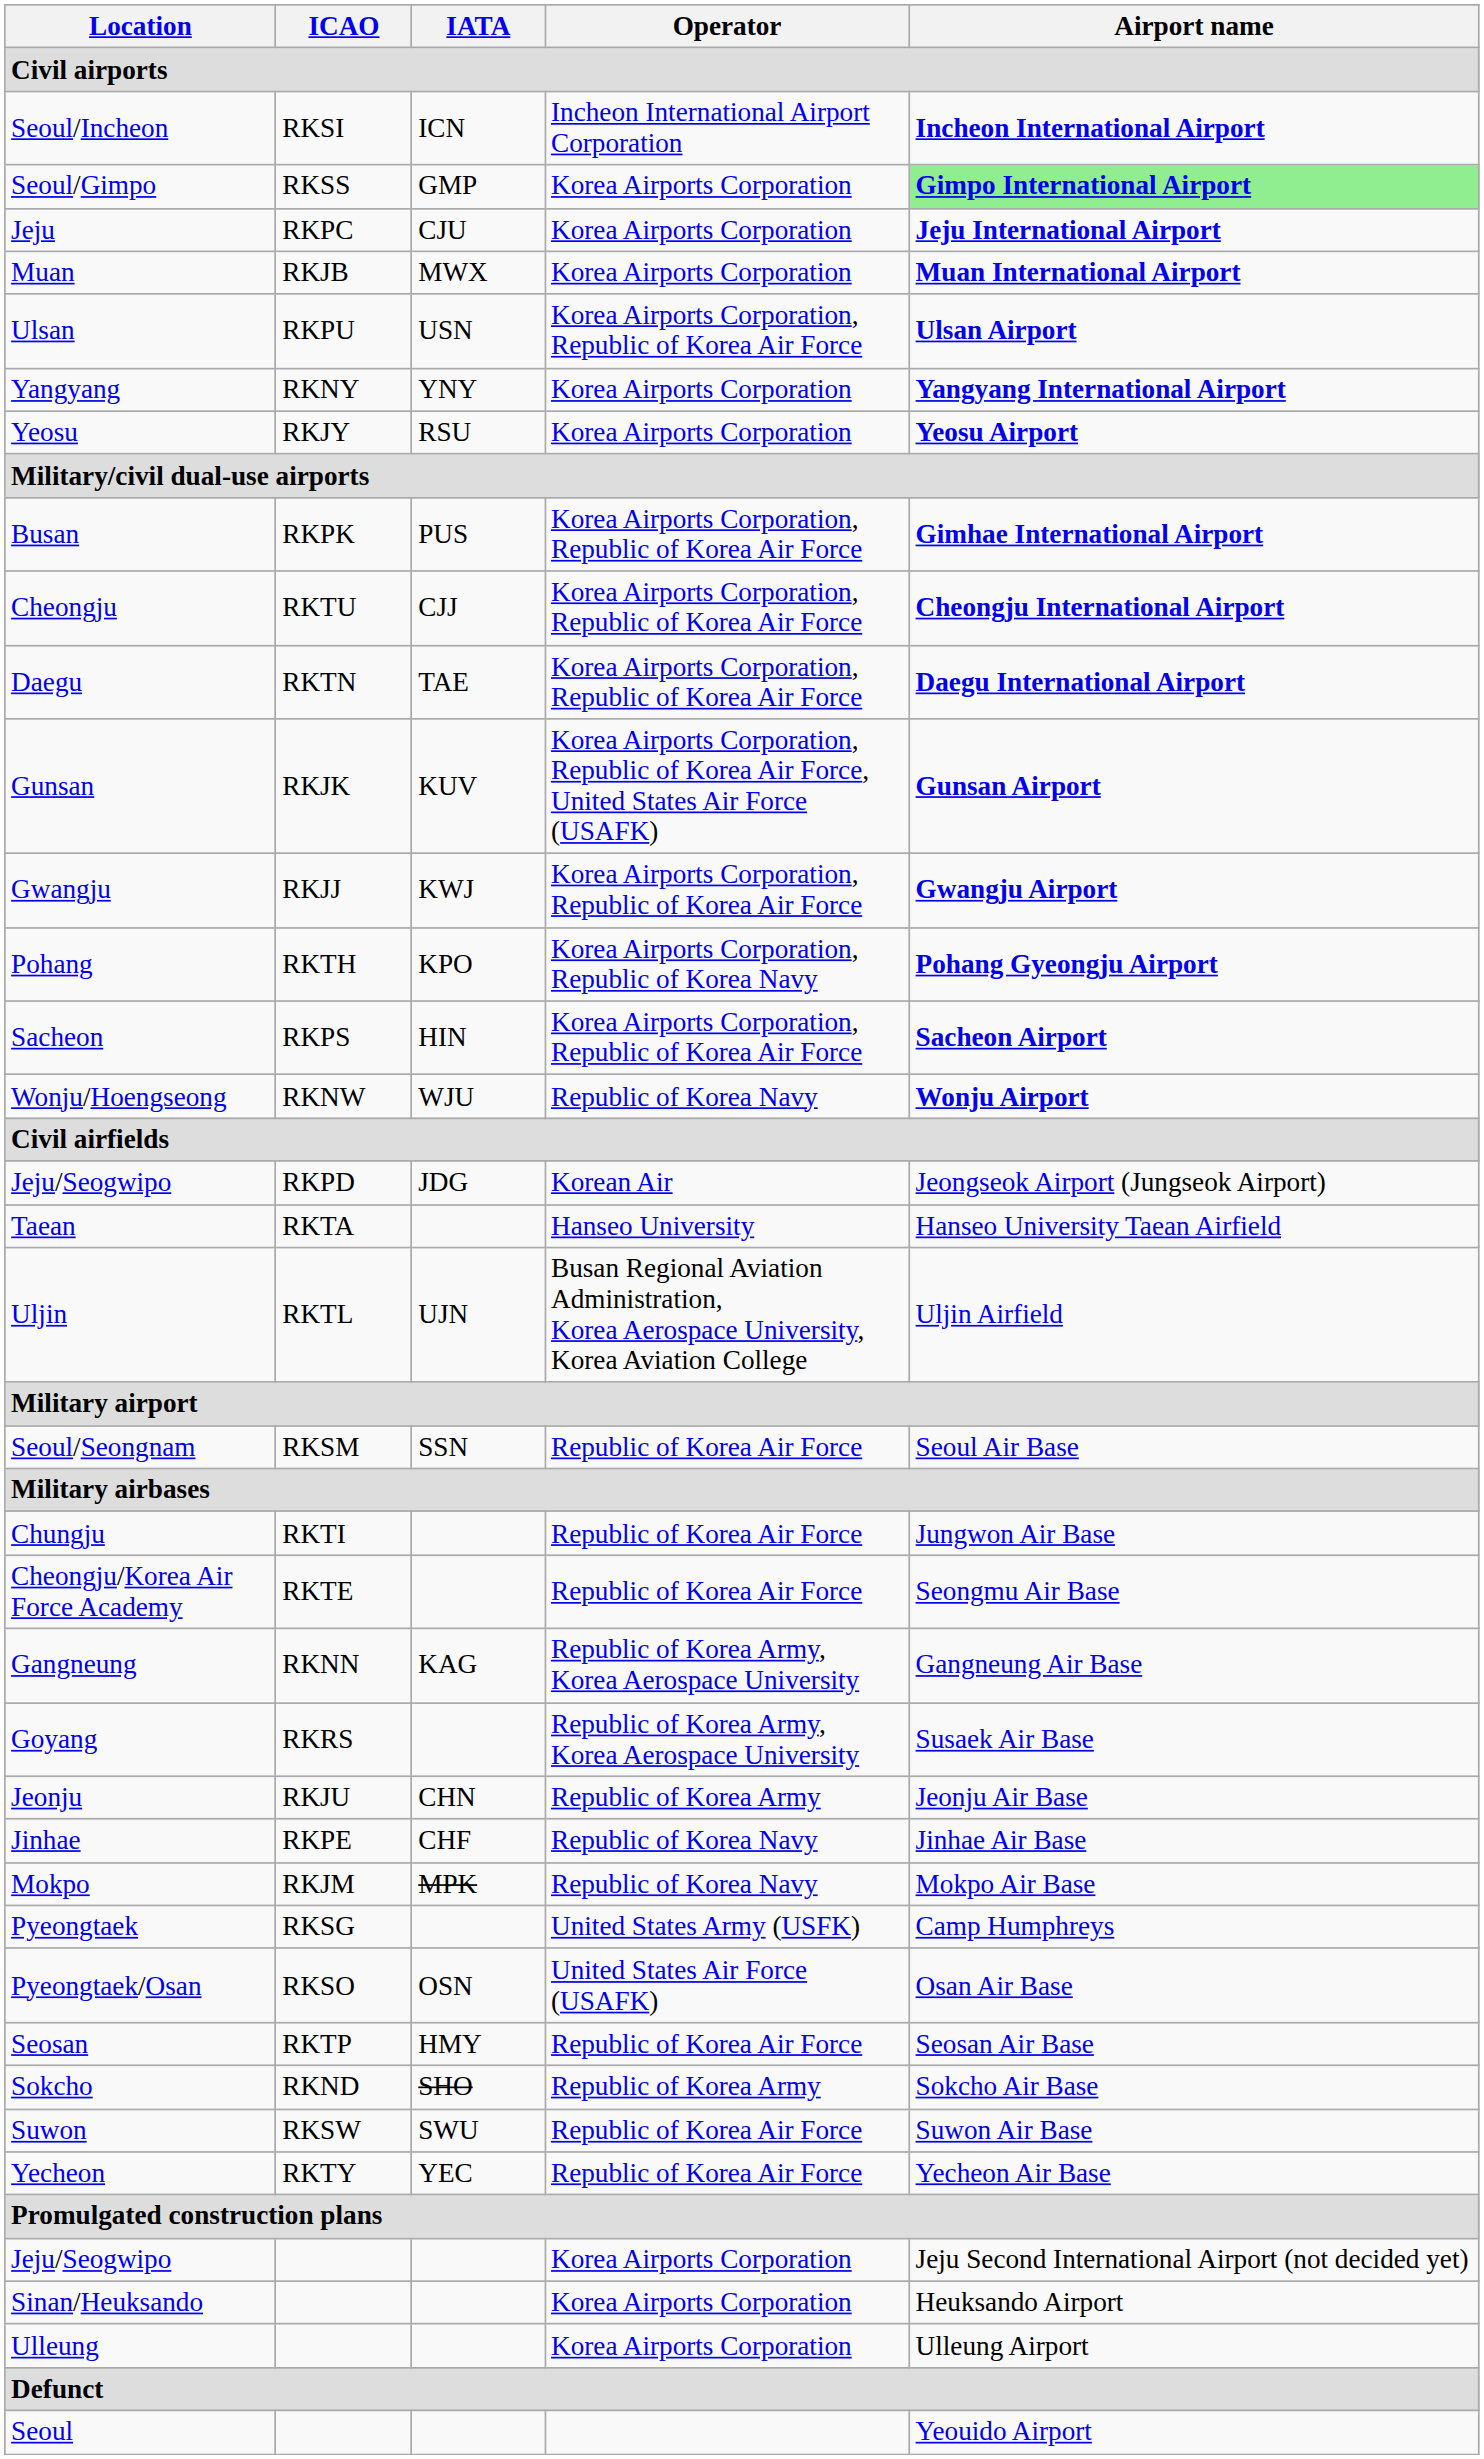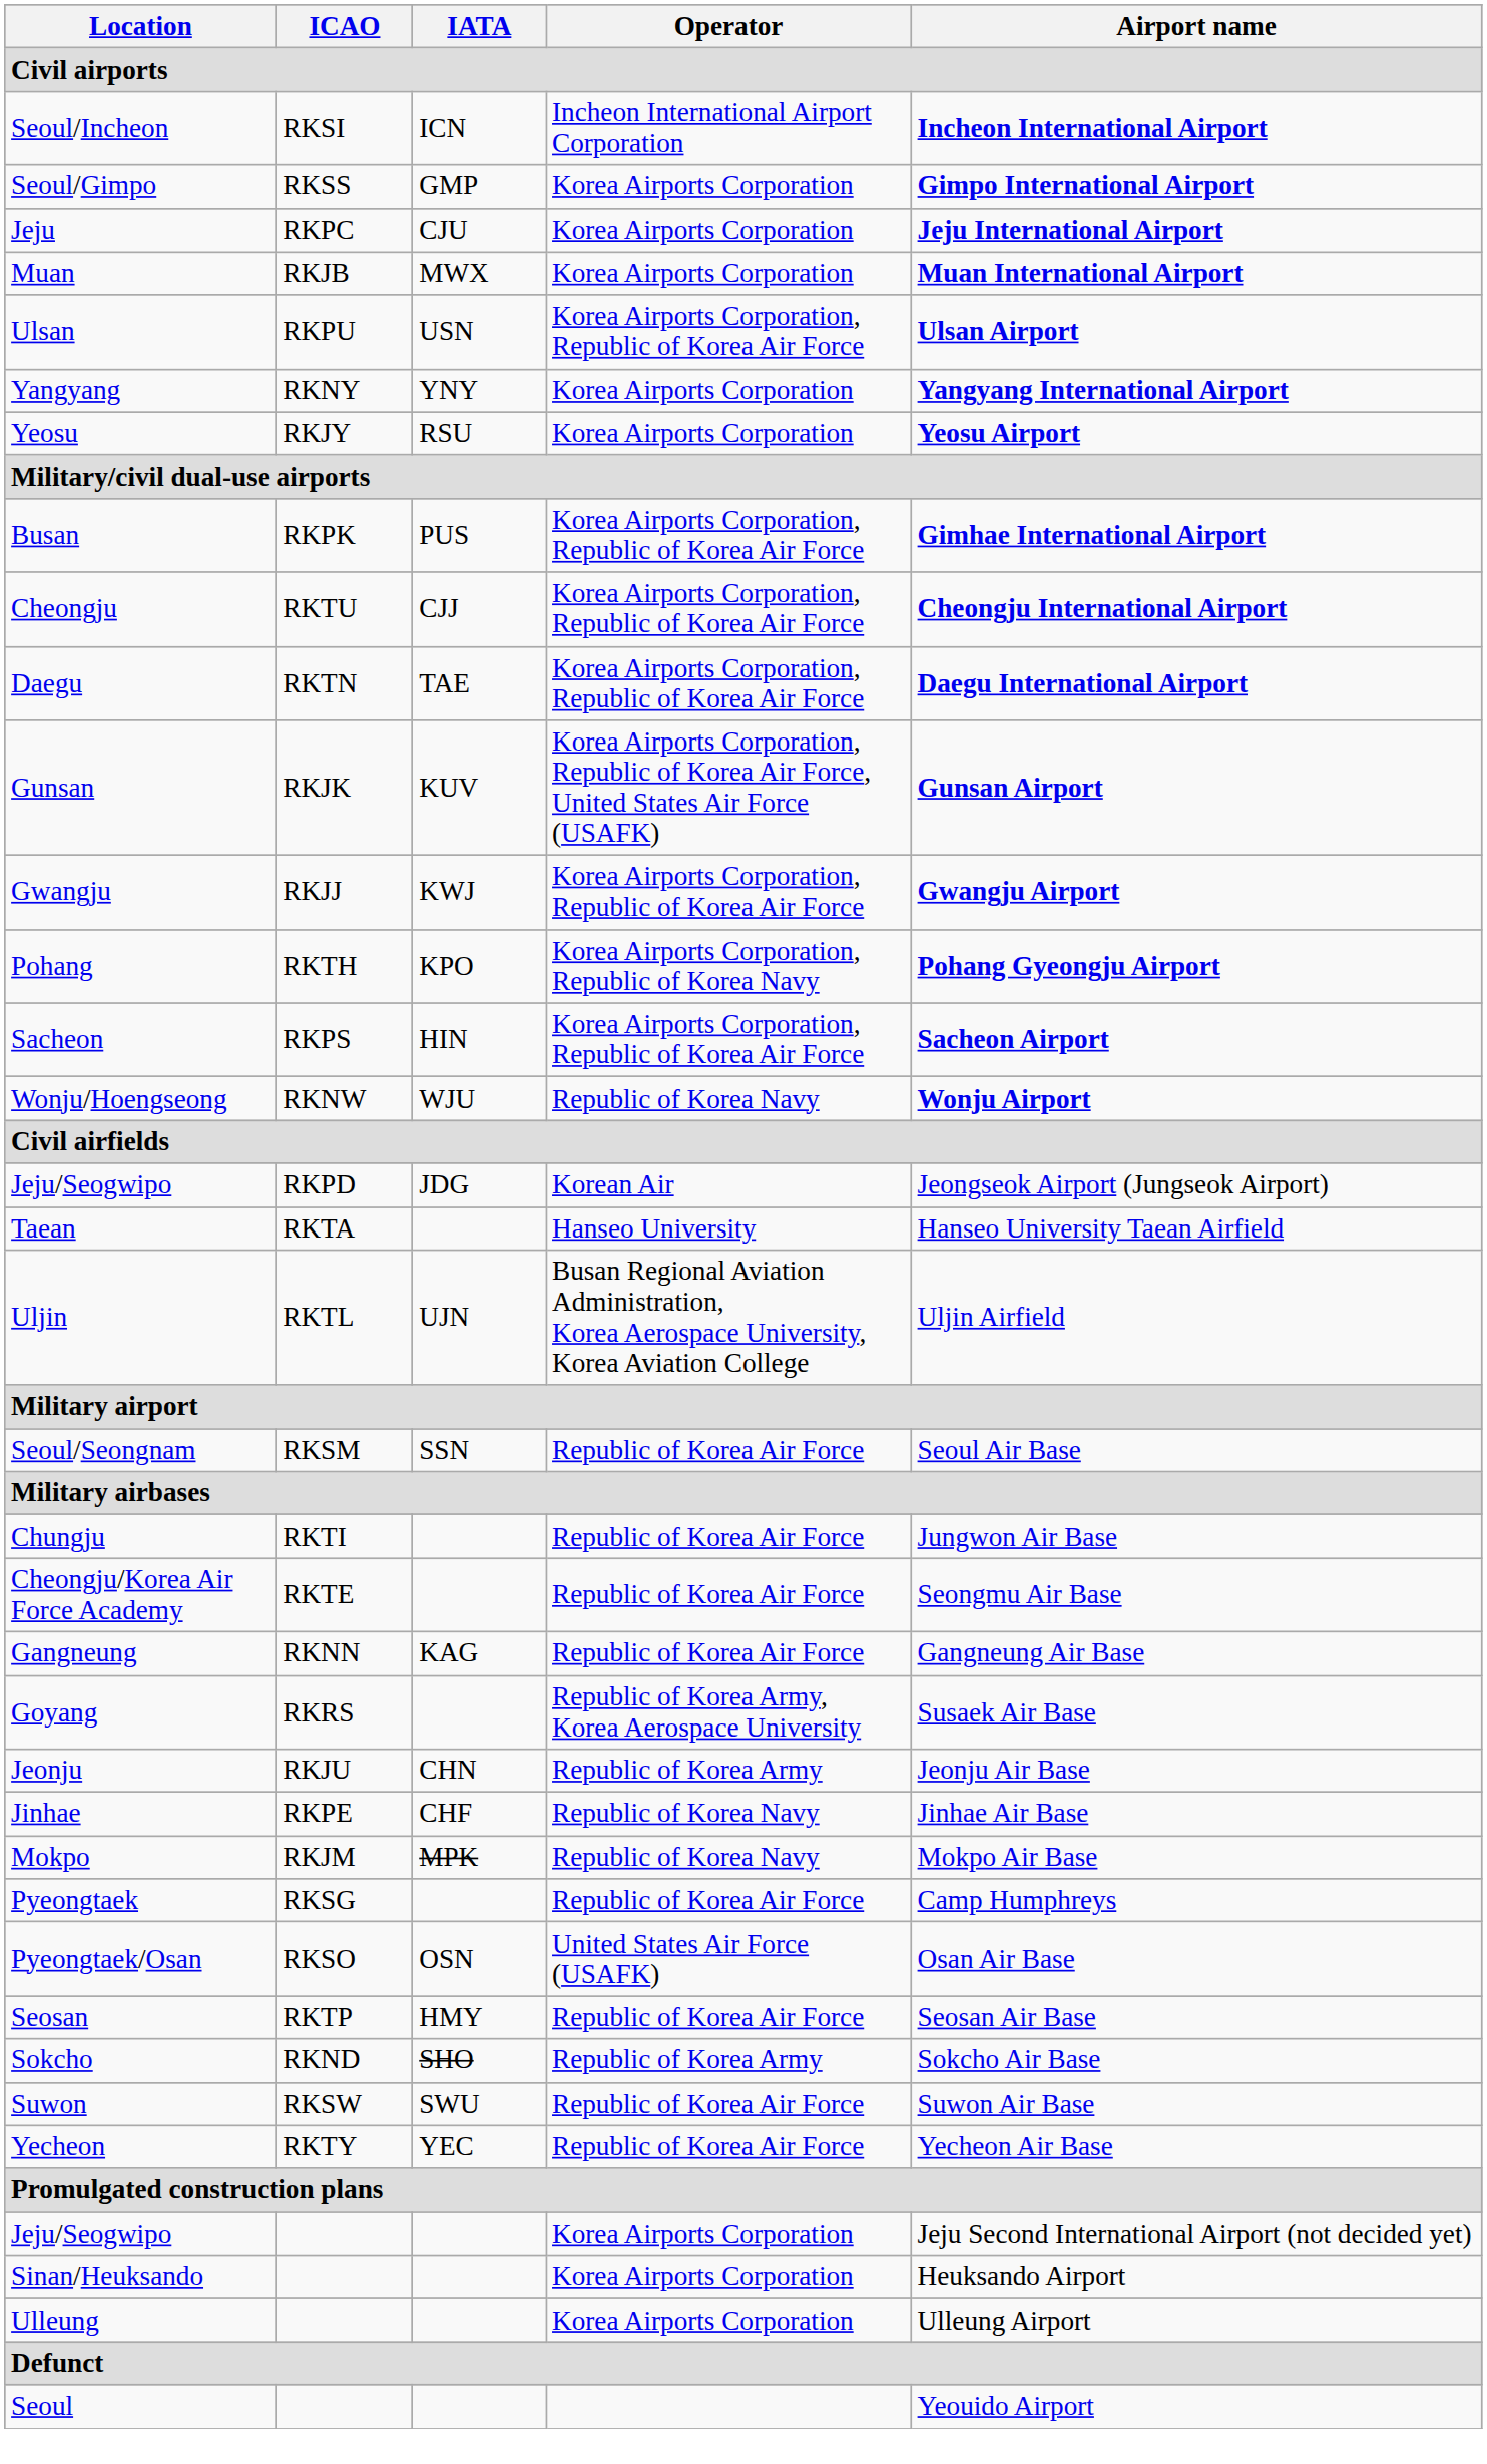Seoul/Gimpo | Airport name: lightgreen background -> no background
Gangneung | Operator: Republic of Korea Army, Korea Aerospace University -> Republic of Korea Air Force
Pyeongtaek | Operator: United States Army (USFK) -> Republic of Korea Air Force
